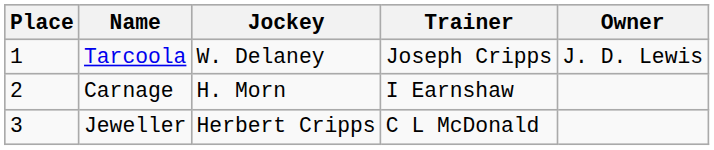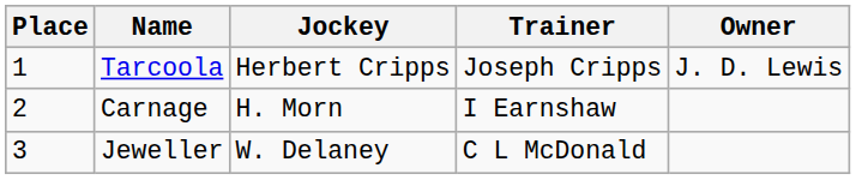Tarcoola | Jockey: W. Delaney -> Herbert Cripps
Jeweller | Jockey: Herbert Cripps -> W. Delaney
